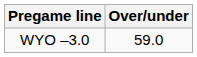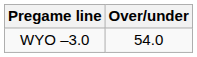WYO –3.0 | Over/under: 59.0 -> 54.0
